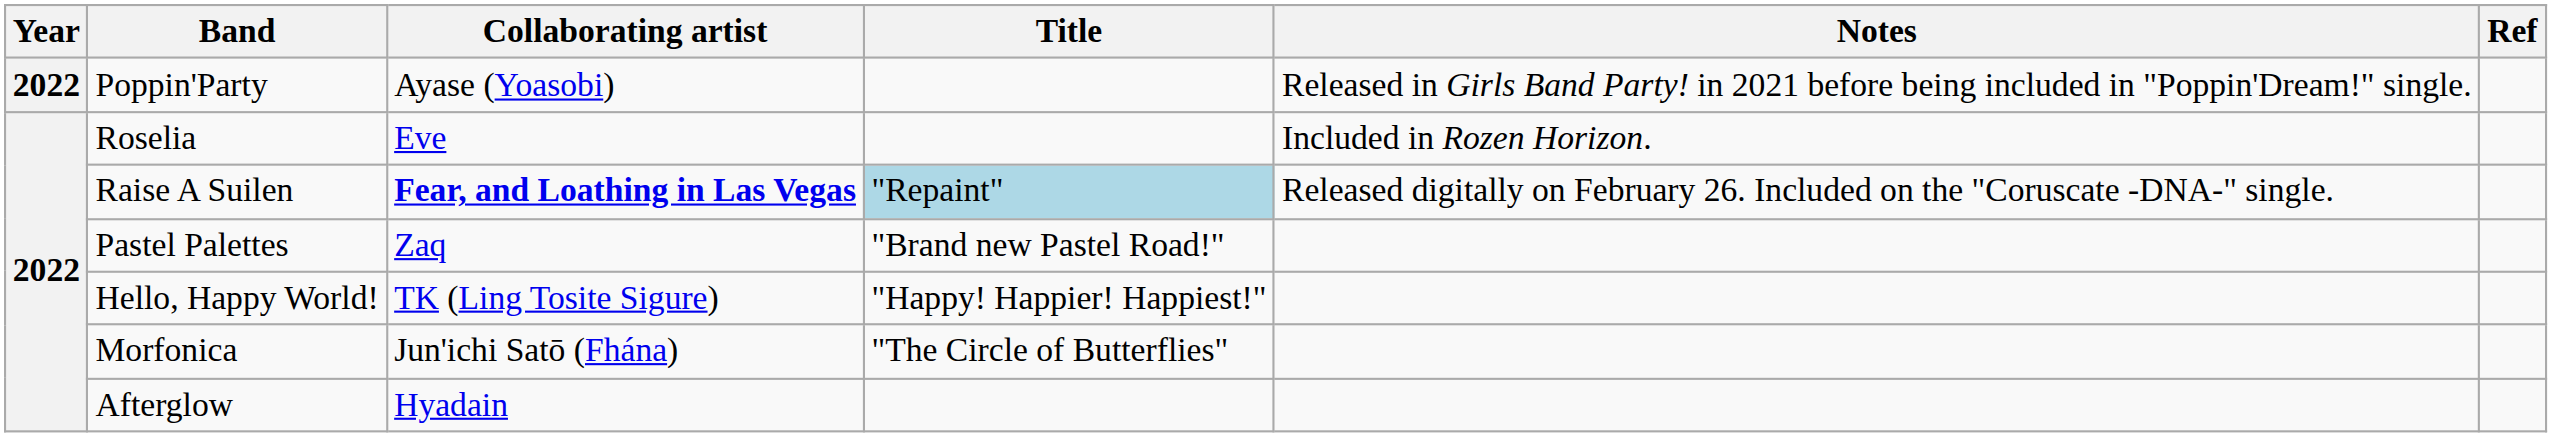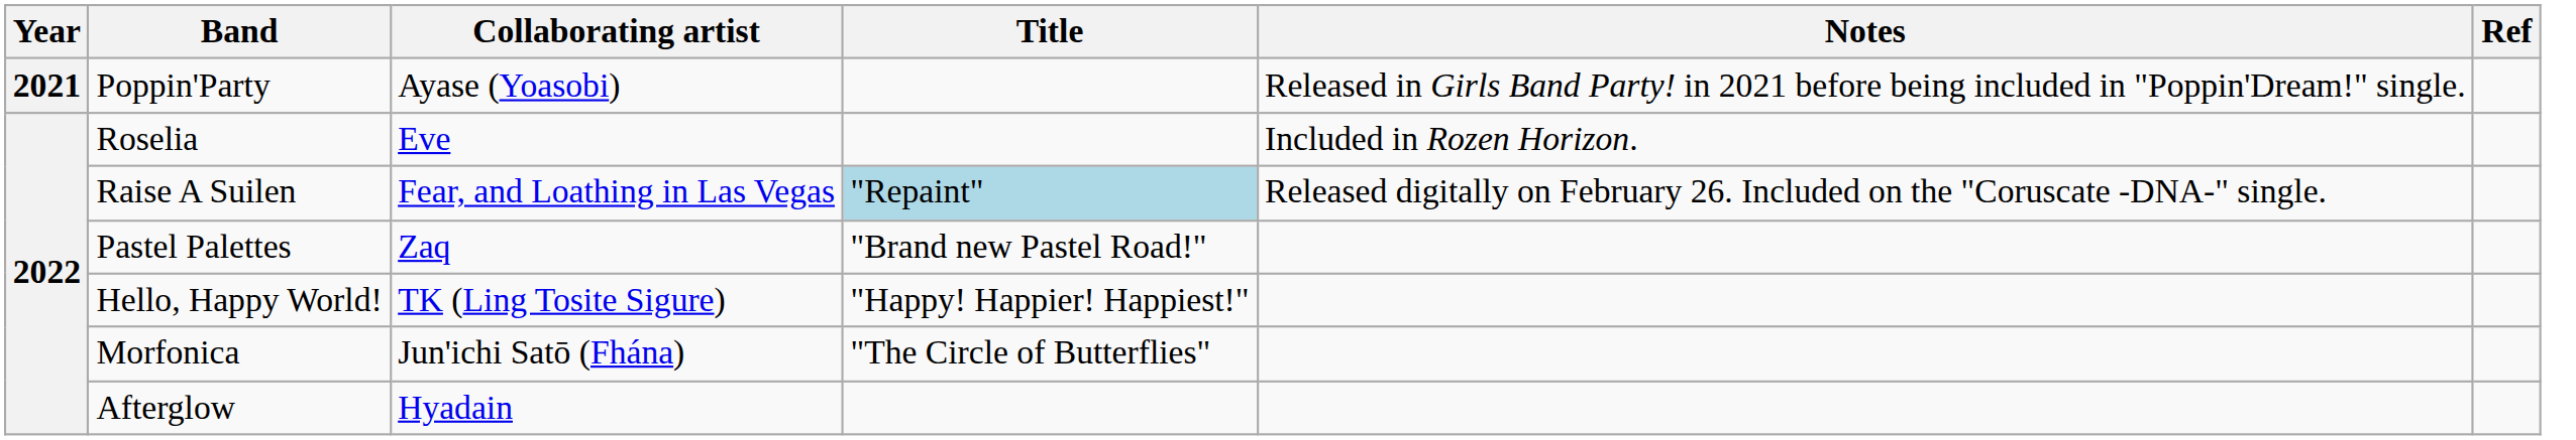Poppin'Party | Year: 2022 -> 2021
Raise A Suilen | Collaborating artist: bold -> normal
